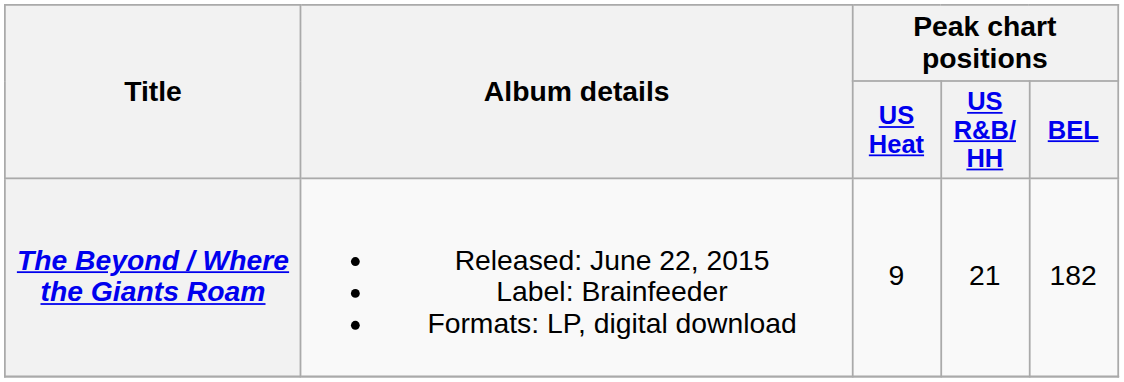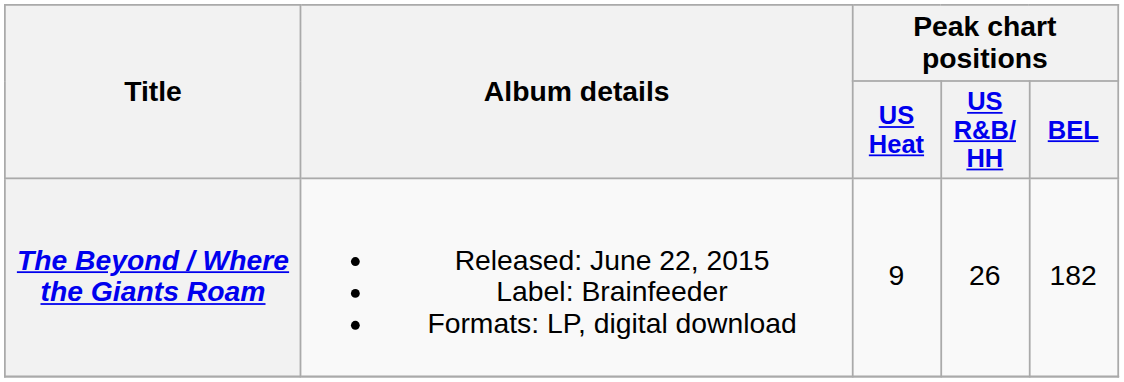The Beyond / Where the Giants Roam | Peak chart positions / US R&B/ HH: 21 -> 26
